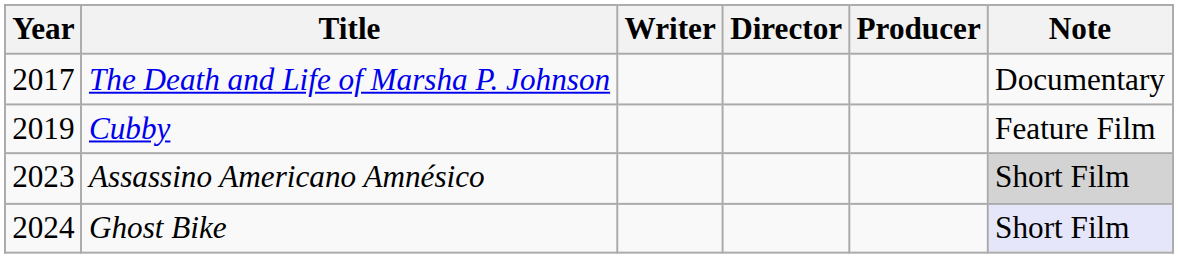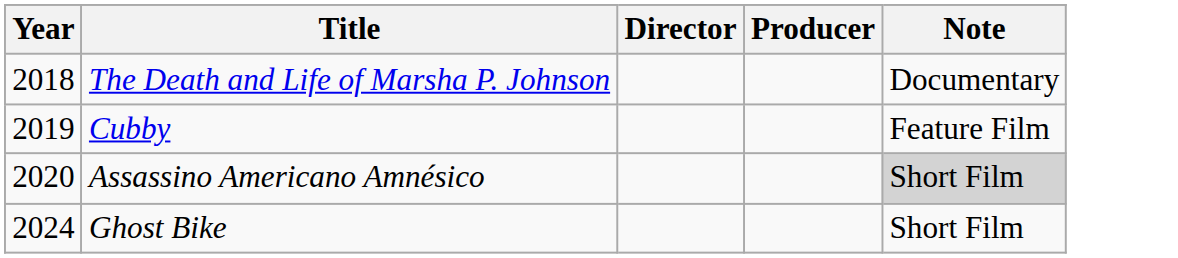- column: Writer
The Death and Life of Marsha P. Johnson | Year: 2017 -> 2018
Assassino Americano Amnésico | Year: 2023 -> 2020
Ghost Bike | Note: lavender background -> no background
